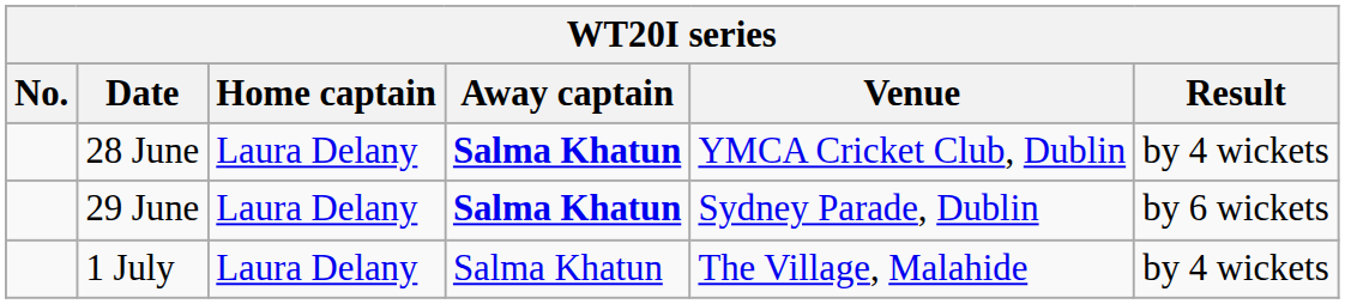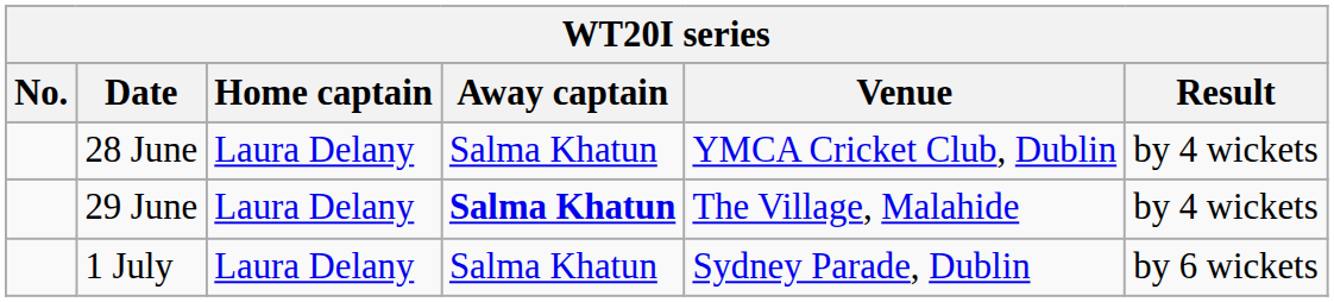28 June | Away captain: bold -> normal
29 June | Venue: Sydney Parade, Dublin -> The Village, Malahide
29 June | Result: by 6 wickets -> by 4 wickets
1 July | Venue: The Village, Malahide -> Sydney Parade, Dublin
1 July | Result: by 4 wickets -> by 6 wickets
